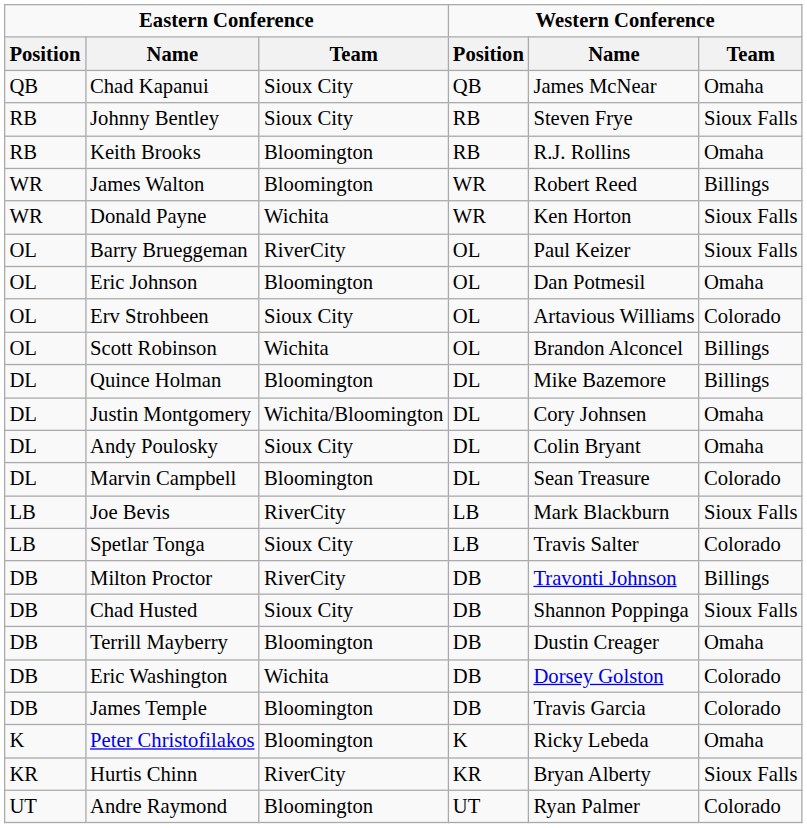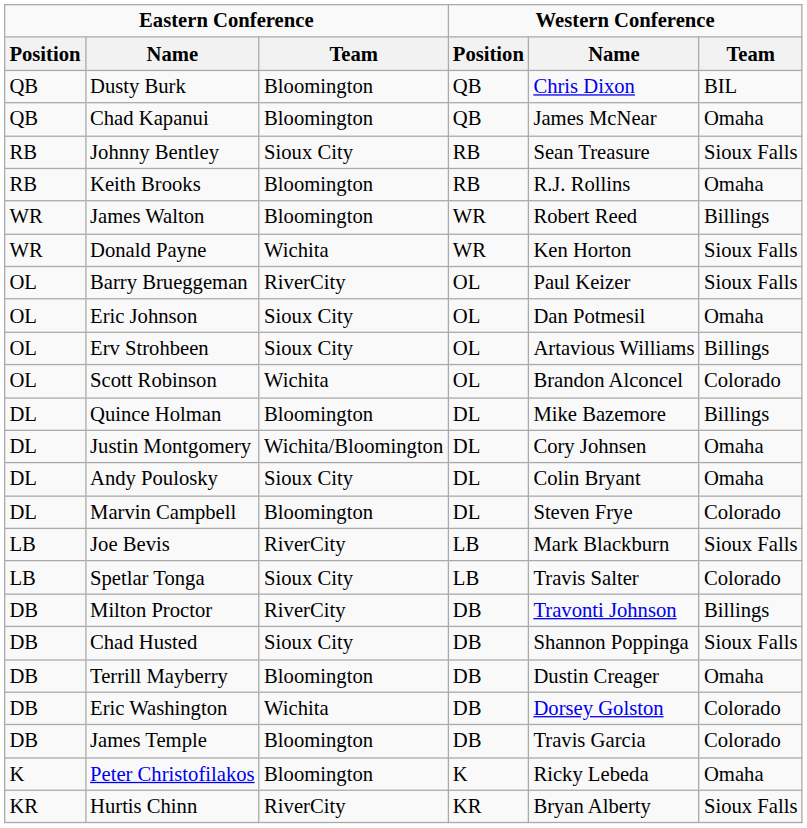+ row: QB | Dusty Burk | Bloomington | QB | Chris Dixon | BIL
Chad Kapanui | Eastern Conference / Team: Sioux City -> Bloomington
Johnny Bentley | Western Conference / Name: Steven Frye -> Sean Treasure
Eric Johnson | Eastern Conference / Team: Bloomington -> Sioux City
Erv Strohbeen | Western Conference / Team: Colorado -> Billings
Scott Robinson | Western Conference / Team: Billings -> Colorado
Marvin Campbell | Western Conference / Name: Sean Treasure -> Steven Frye
- row: UT | Andre Raymond | Bloomington | UT | Ryan Palmer | Colorado
